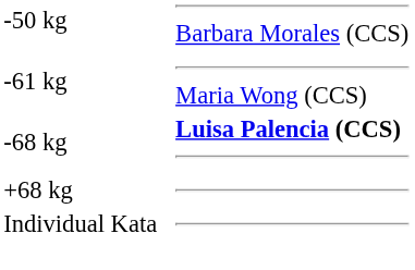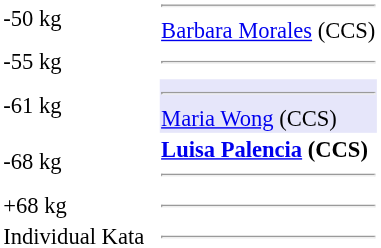+ row: -55 kg
-61 kg | column 4: no background -> lavender background
